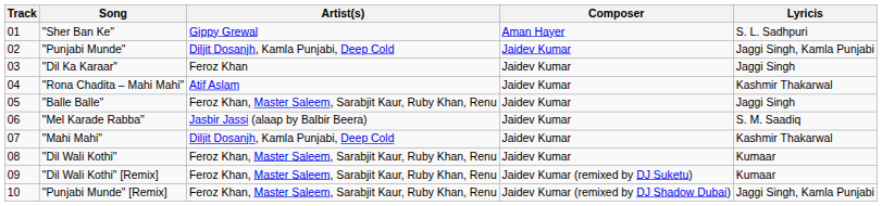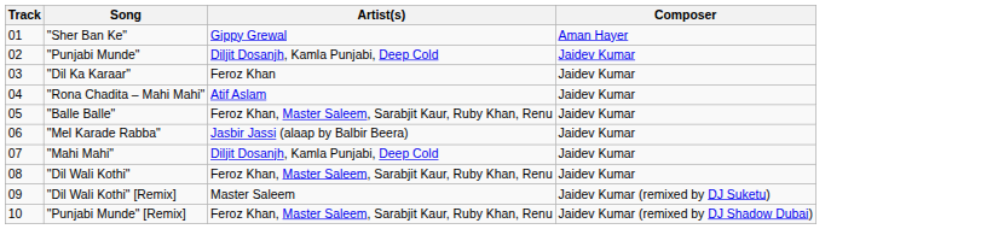- column: Lyricis | S. L. Sadhpuri | Jaggi Singh, Kamla Punjabi | Jaggi Singh | Kashmir Thakarwal | Jaggi Singh | S. M. Saadiq | Kashmir Thakarwal | Kumaar | Kumaar | Jaggi Singh, Kamla Punjabi
"Dil Wali Kothi" [Remix] | Artist(s): Feroz Khan, Master Saleem, Sarabjit Kaur, Ruby Khan, Renu -> Master Saleem
